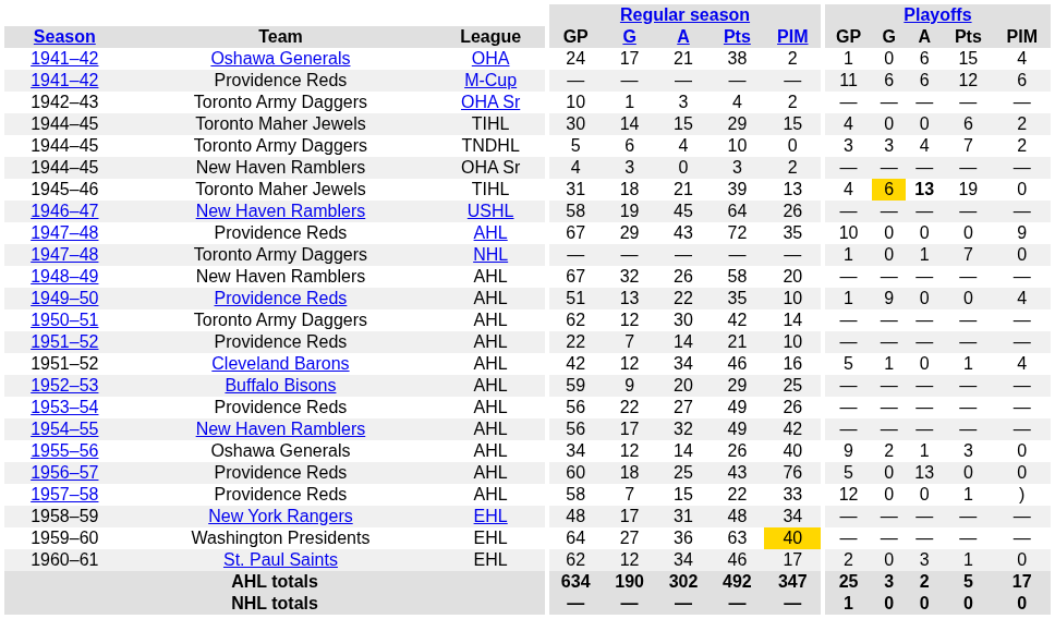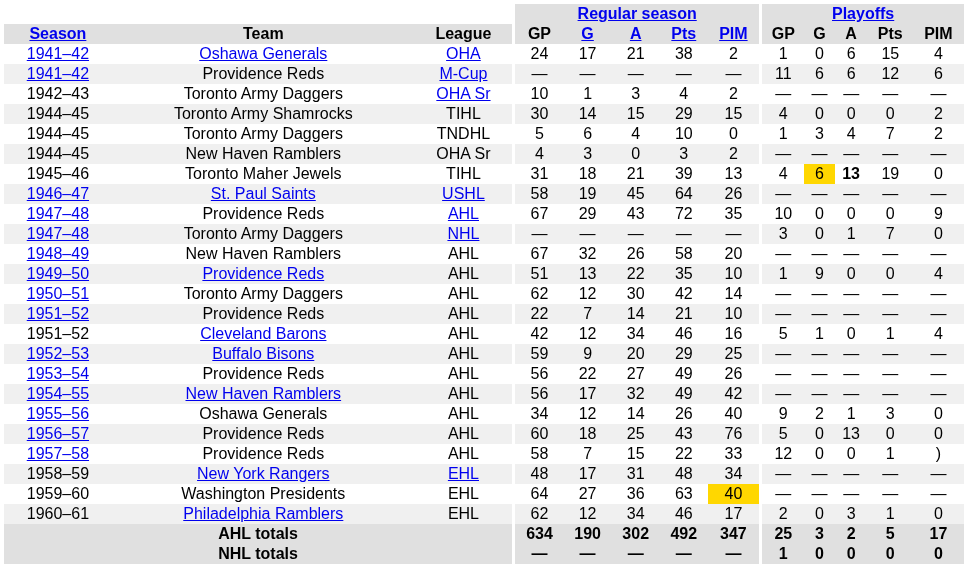1944–45 / TIHL | Team: Toronto Maher Jewels -> Toronto Army Shamrocks
1944–45 / TIHL | Playoffs / Pts: 6 -> 0
1944–45 / TNDHL | Playoffs / GP: 3 -> 1
1946–47 | Team: New Haven Ramblers -> St. Paul Saints
1947–48 / NHL | Playoffs / GP: 1 -> 3
1960–61 | Team: St. Paul Saints -> Philadelphia Ramblers
